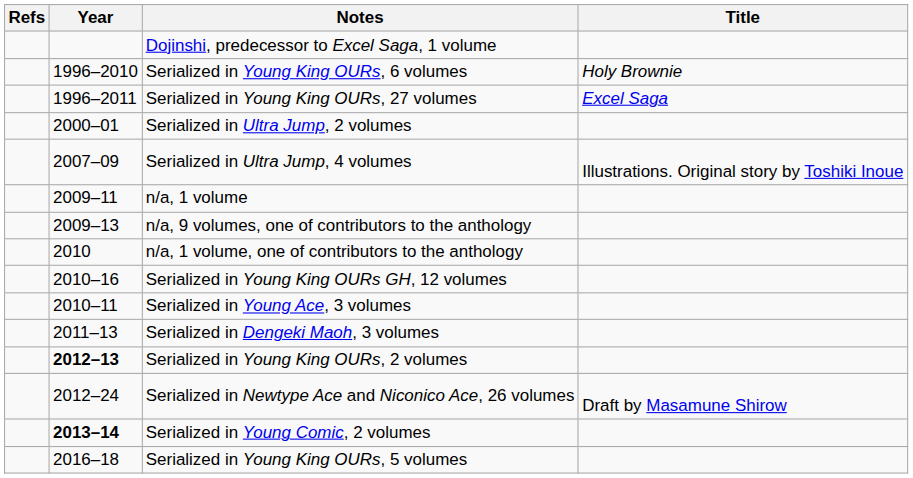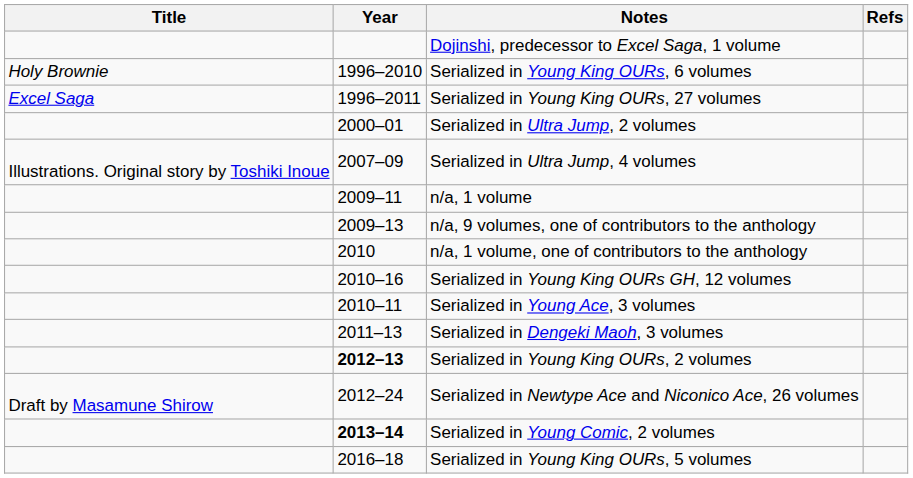columns swapped: Title <-> Refs
